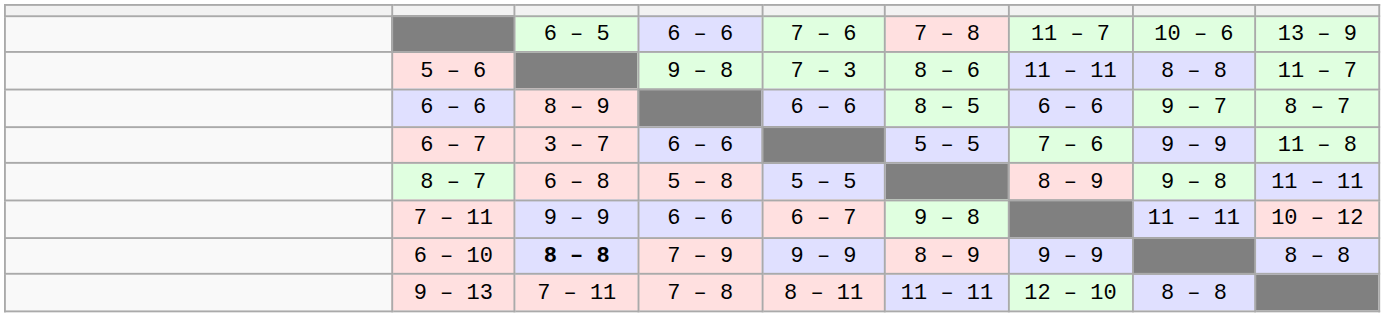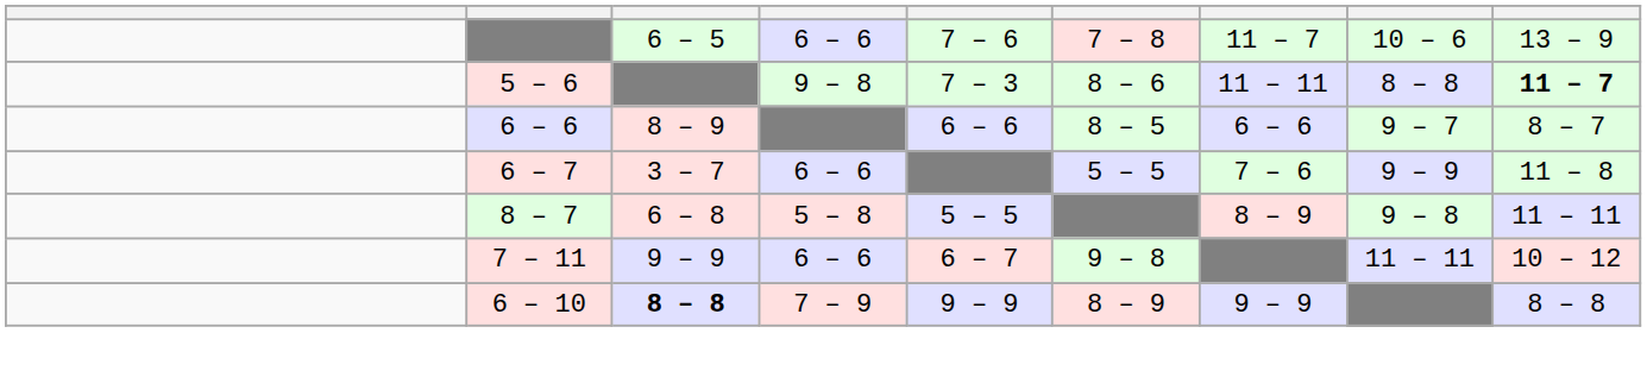5 – 6 | column 9: normal -> bold
- row: 9 – 13 | 7 – 11 | 7 – 8 | 8 – 11 | 11 – 11 | 12 – 10 | 8 – 8
